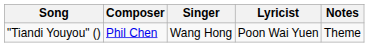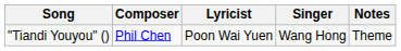columns swapped: Lyricist <-> Singer
